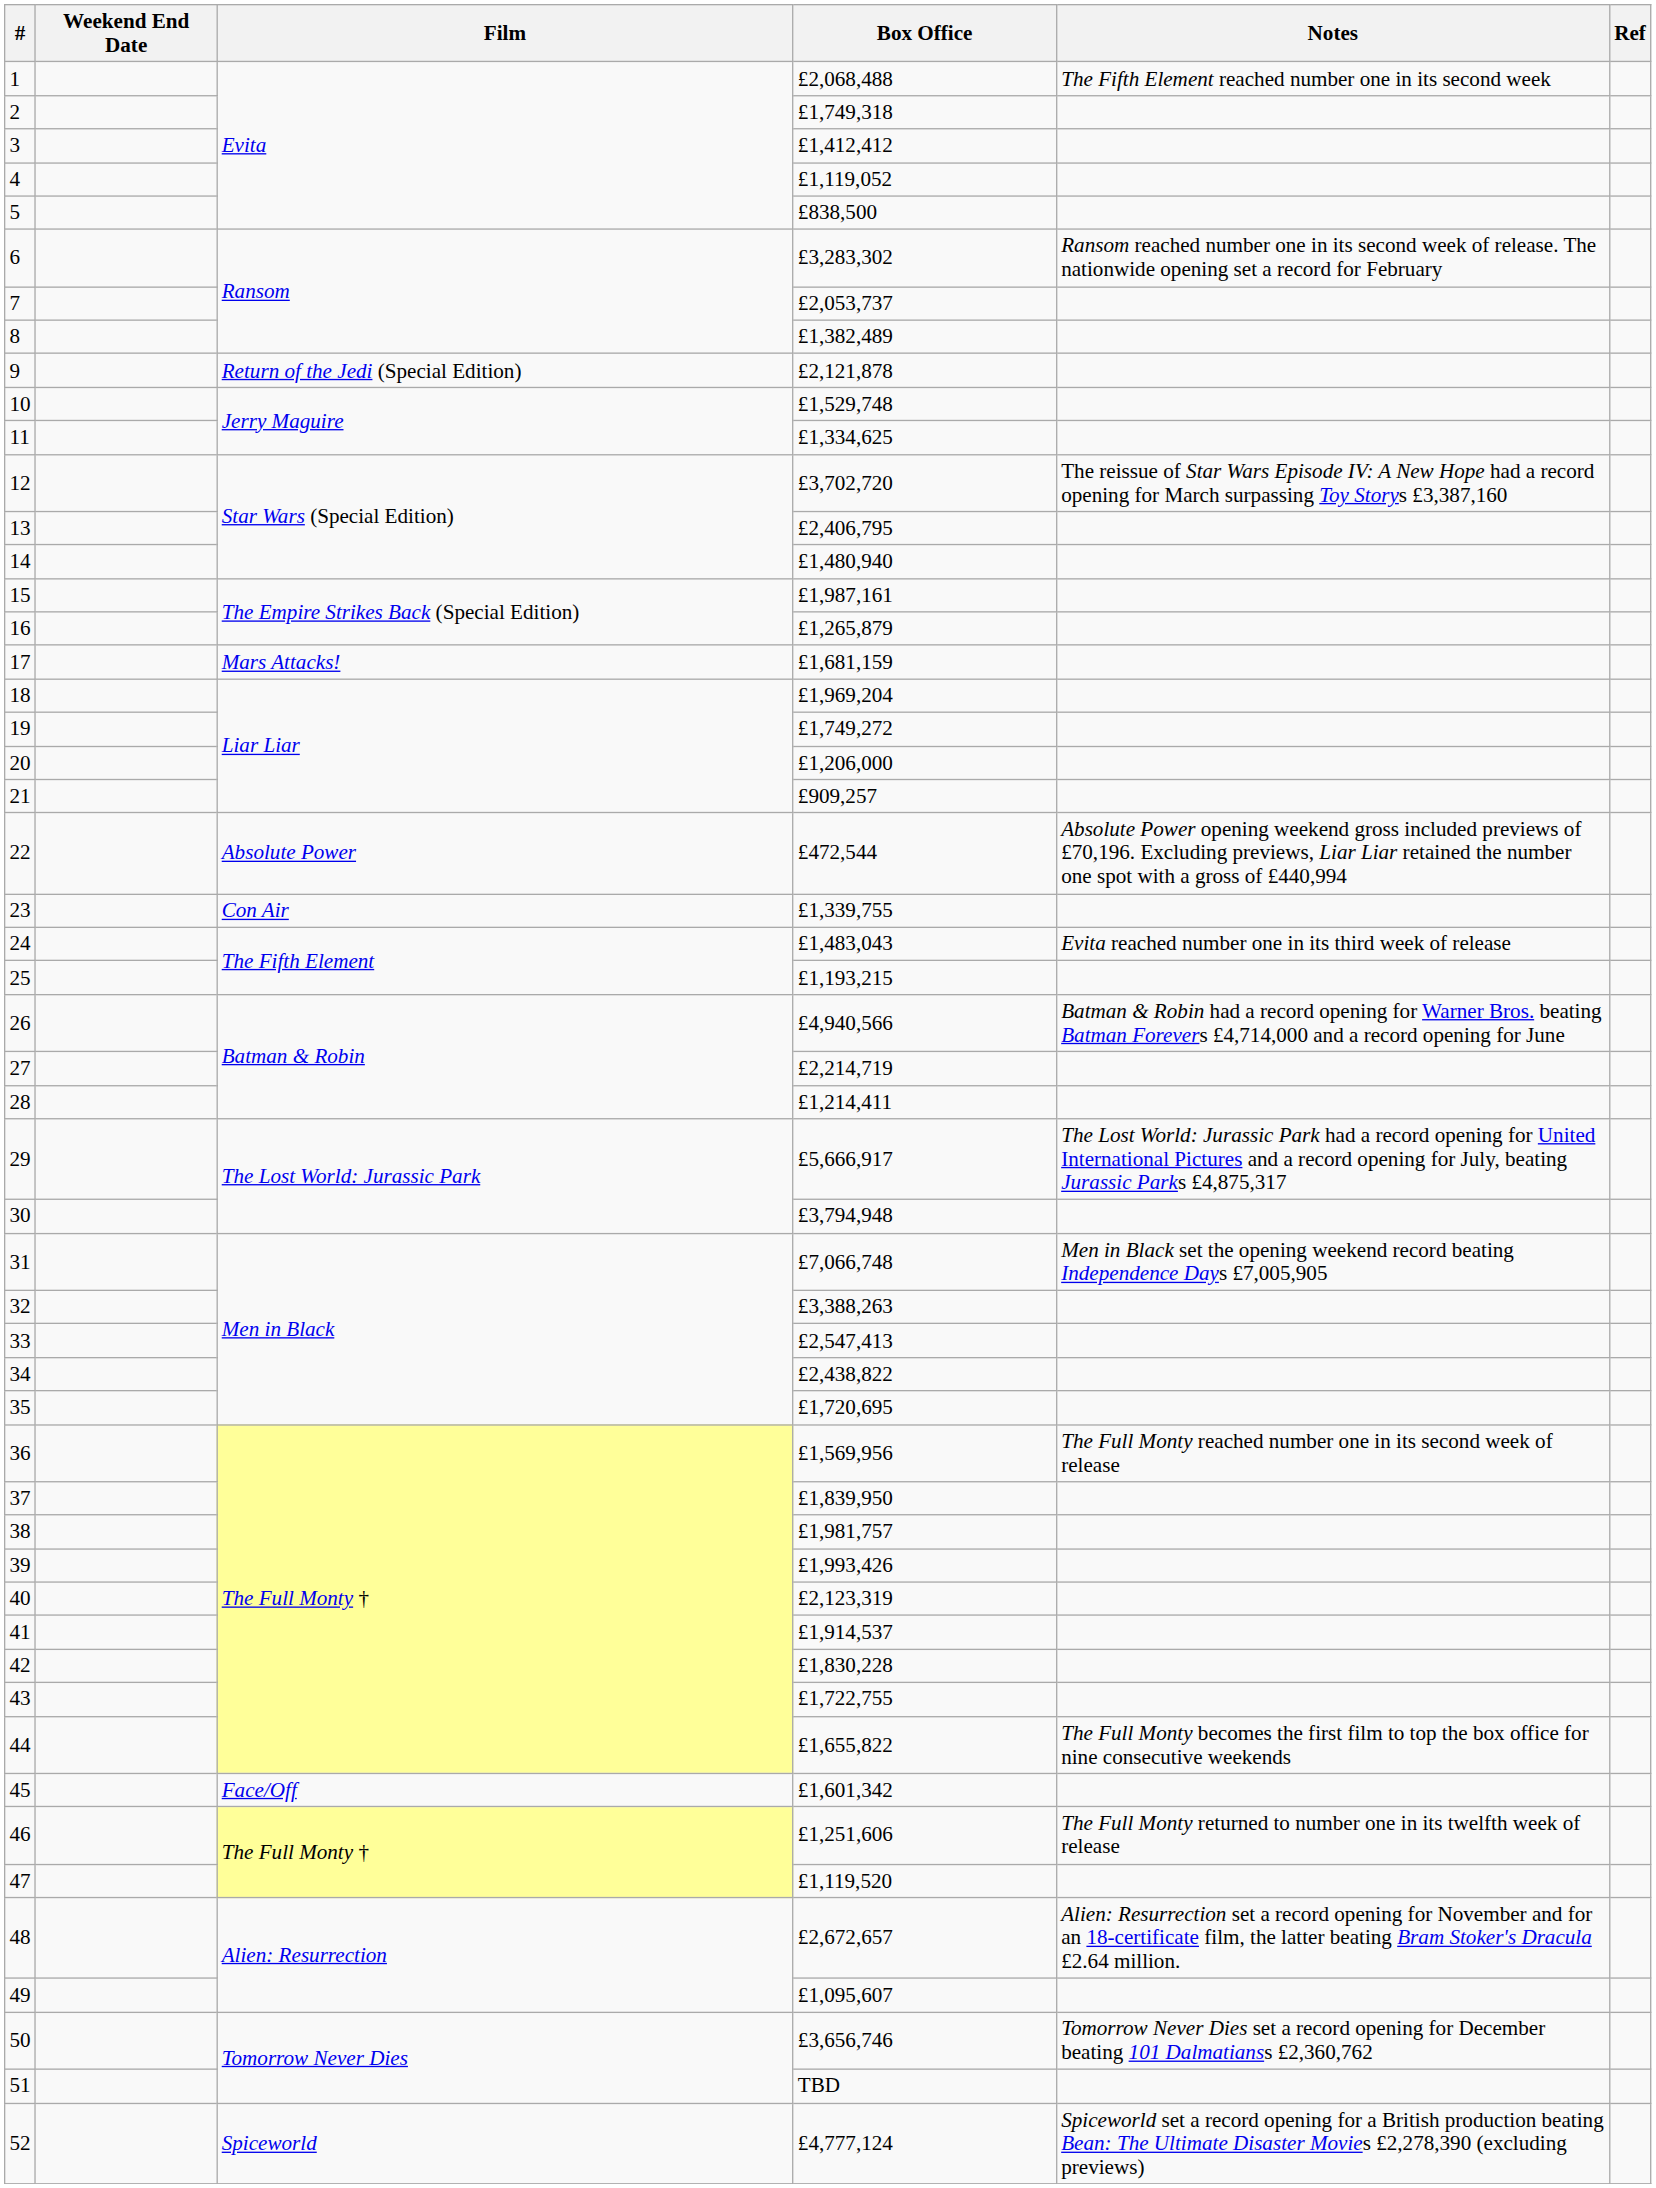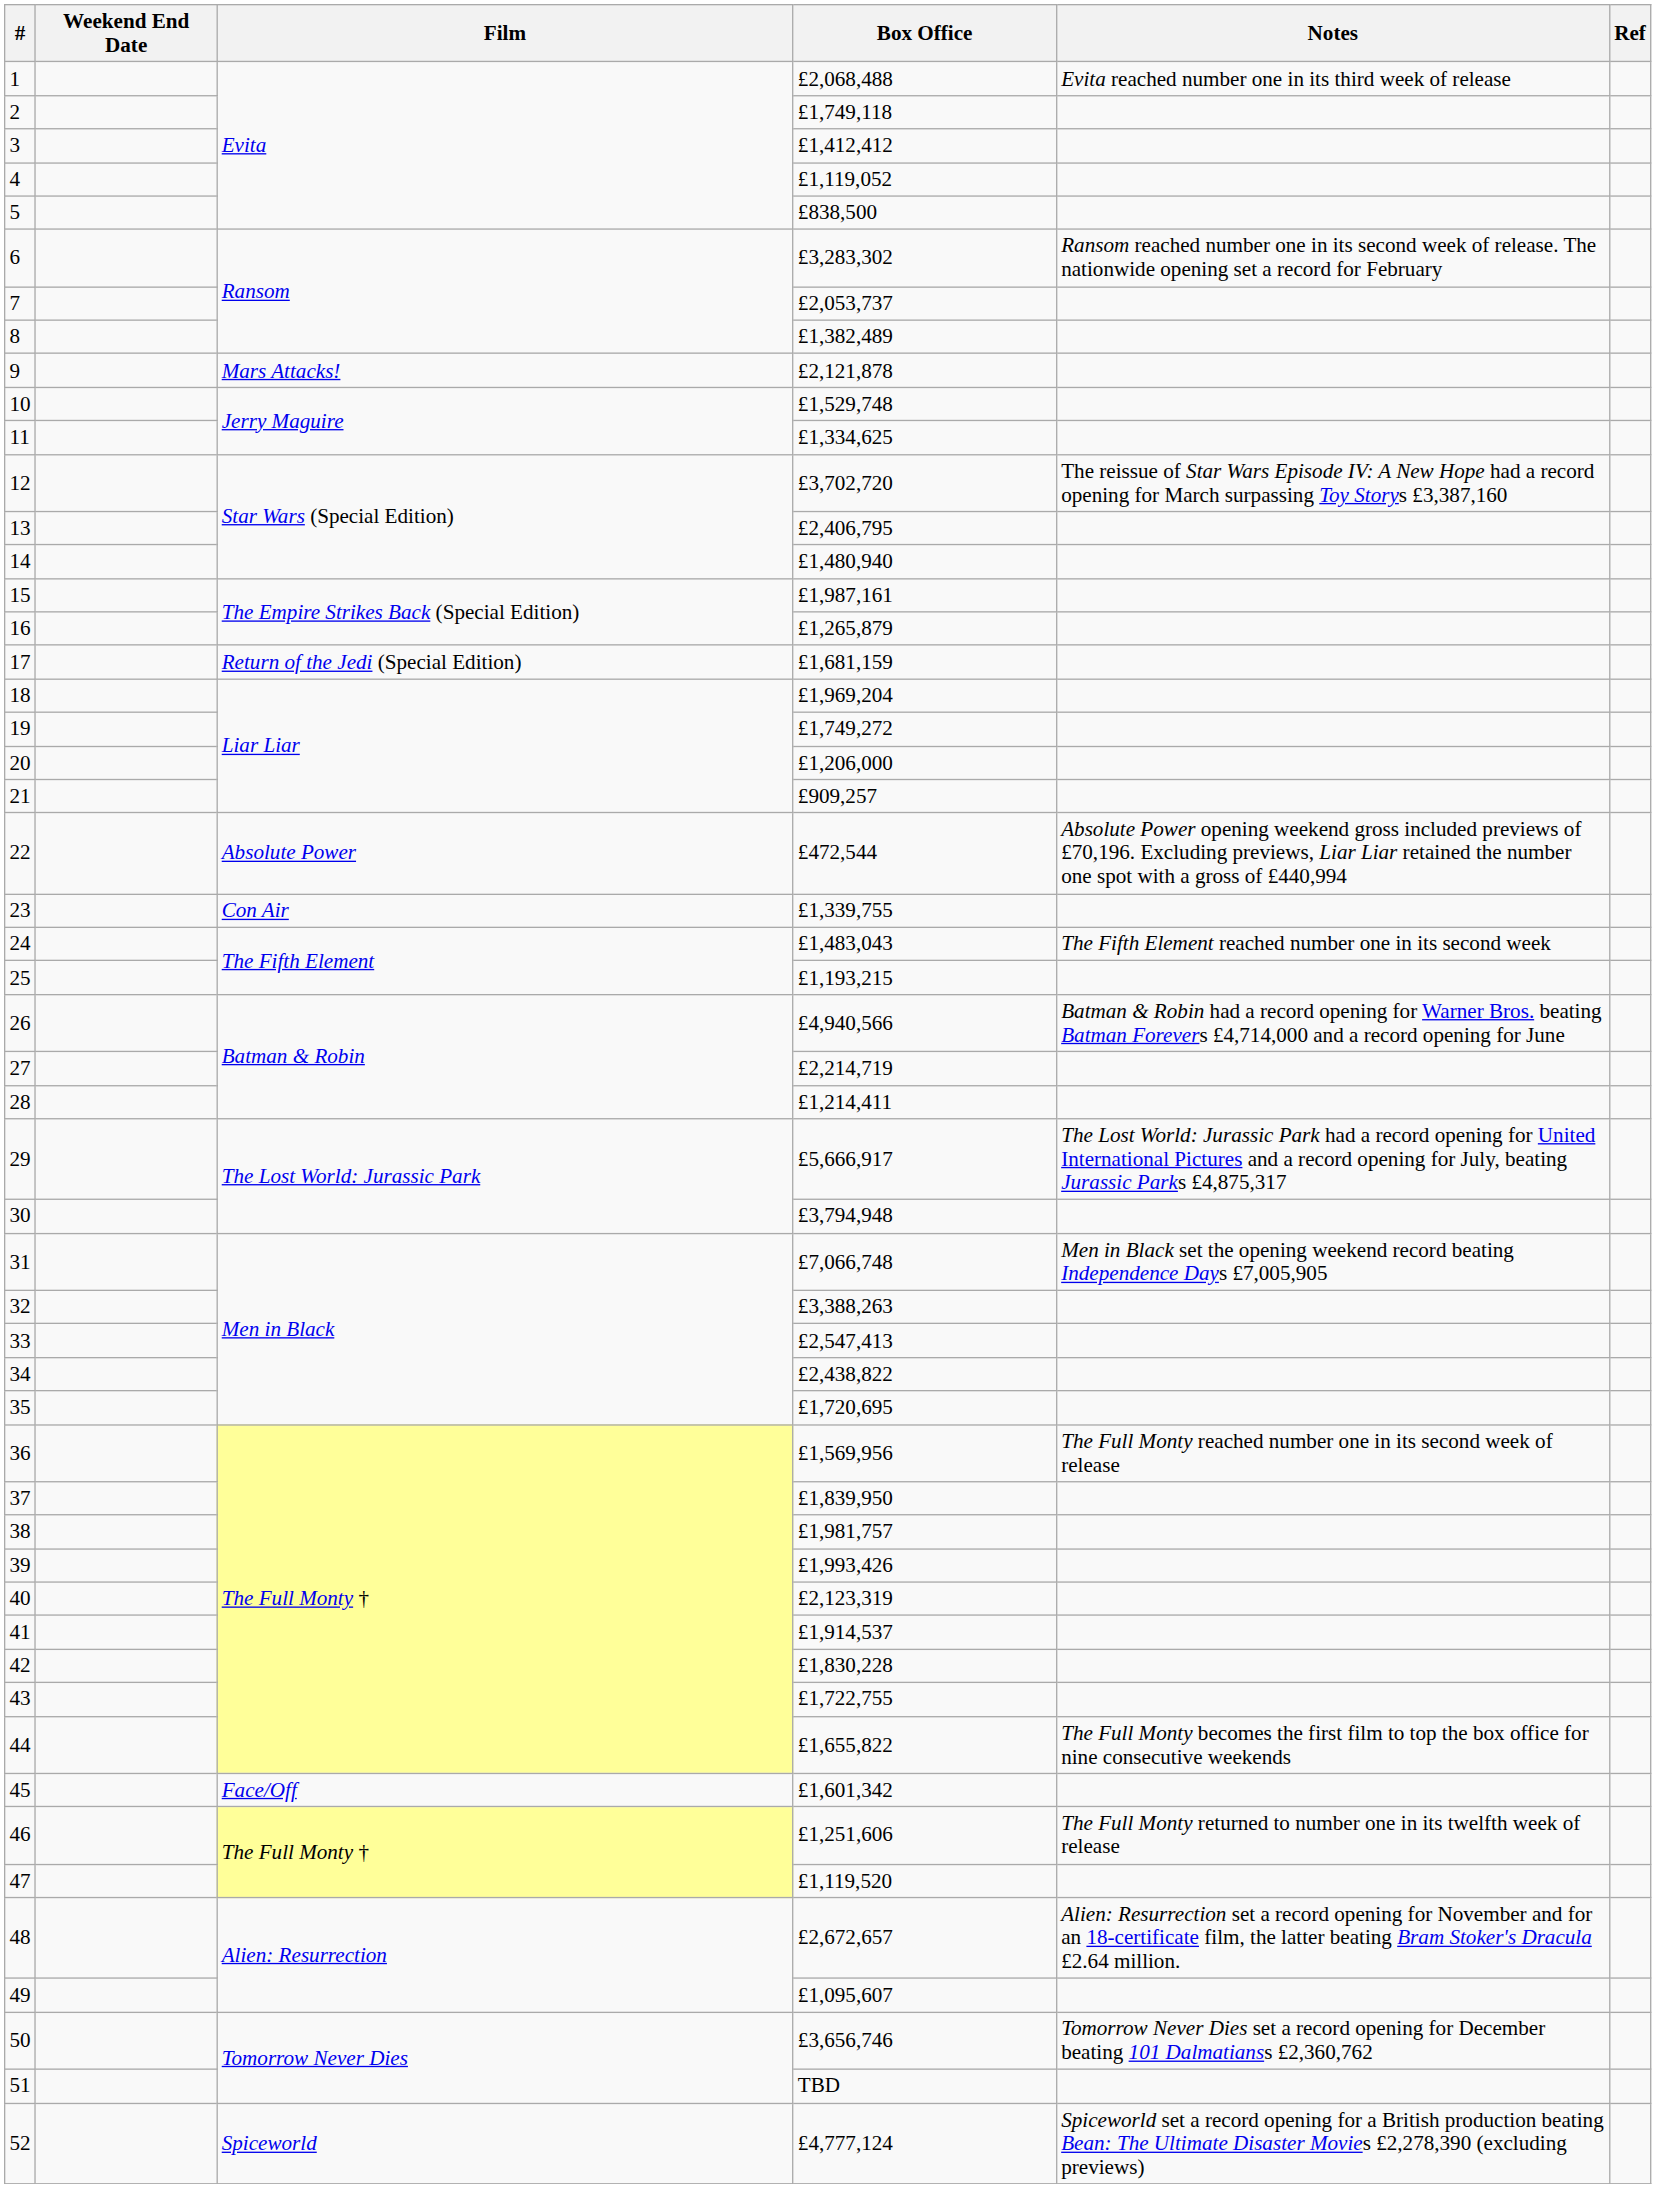1 | Notes: The Fifth Element reached number one in its second week -> Evita reached number one in its third week of release
2 | Box Office: £1,749,318 -> £1,749,118
9 | Film: Return of the Jedi (Special Edition) -> Mars Attacks!
17 | Film: Mars Attacks! -> Return of the Jedi (Special Edition)
24 | Notes: Evita reached number one in its third week of release -> The Fifth Element reached number one in its second week
